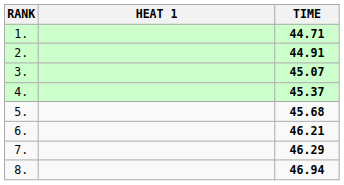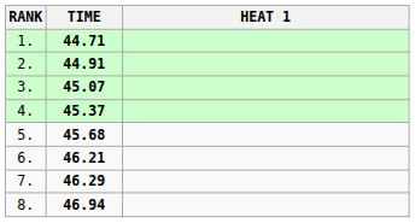columns swapped: HEAT 1 <-> TIME
